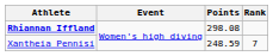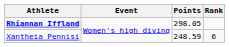Rhiannan Iffland | Points: 298.08 -> 298.05
Xantheia Pennisi | Rank: 7 -> 6
